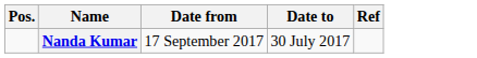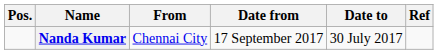+ column: From | Chennai City
